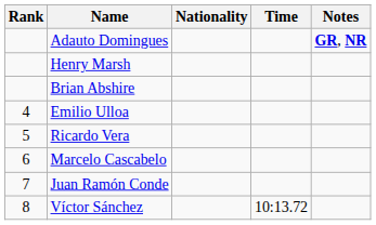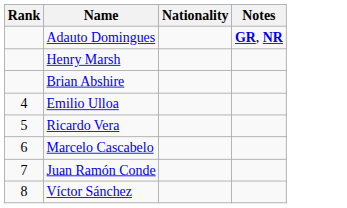- column: Time | 10:13.72
